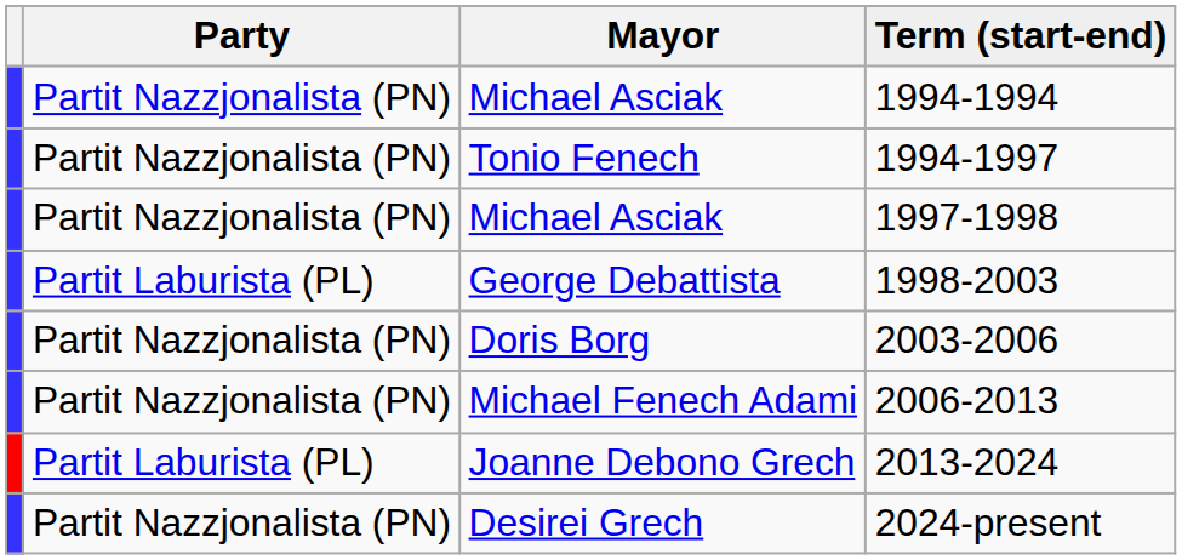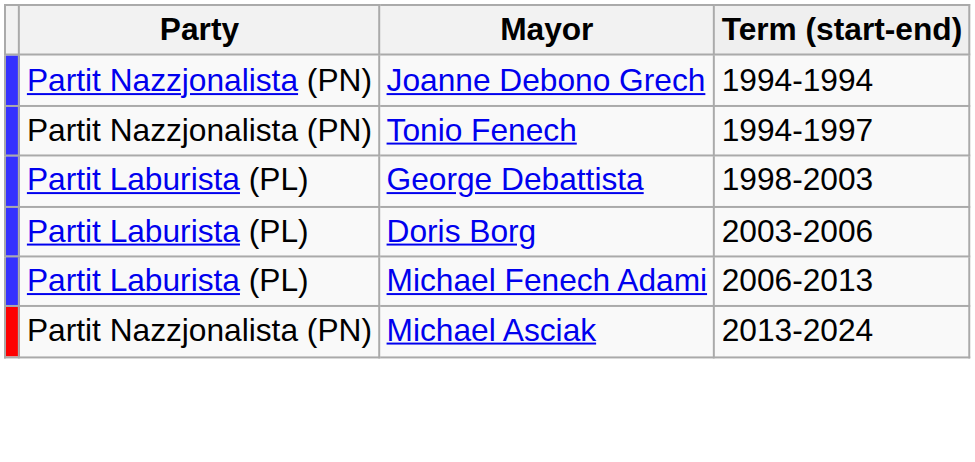1994-1994 | Mayor: Michael Asciak -> Joanne Debono Grech
- row: Partit Nazzjonalista (PN) | Michael Asciak | 1997-1998
2003-2006 | Party: Partit Nazzjonalista (PN) -> Partit Laburista (PL)
2006-2013 | Party: Partit Nazzjonalista (PN) -> Partit Laburista (PL)
2013-2024 | Party: Partit Laburista (PL) -> Partit Nazzjonalista (PN)
2013-2024 | Mayor: Joanne Debono Grech -> Michael Asciak
- row: Partit Nazzjonalista (PN) | Desirei Grech | 2024-present
